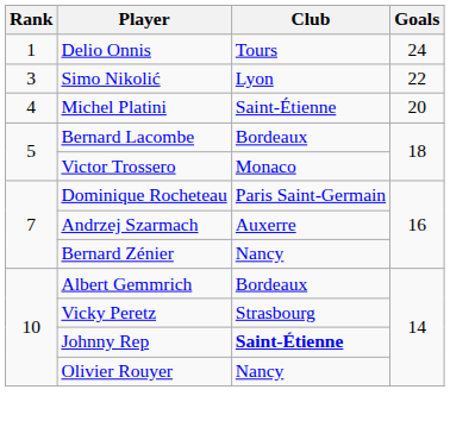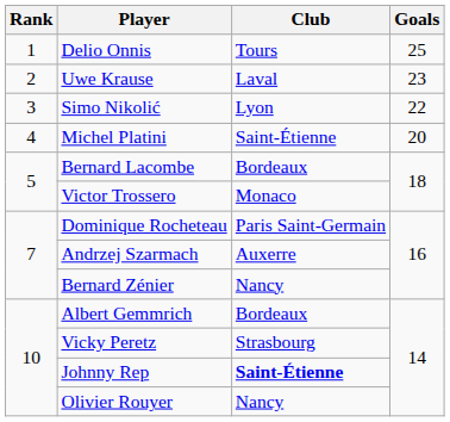Delio Onnis | Goals: 24 -> 25
+ row: 2 | Uwe Krause | Laval | 23
